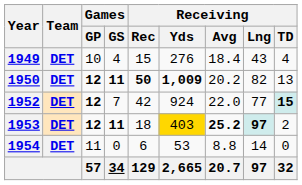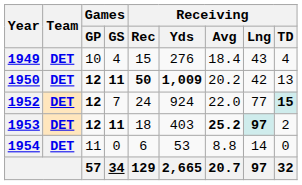1950 | Receiving / Lng: 82 -> 42
1952 | Receiving / Rec: 42 -> 24
1953 | Receiving / Yds: gold background -> no background
